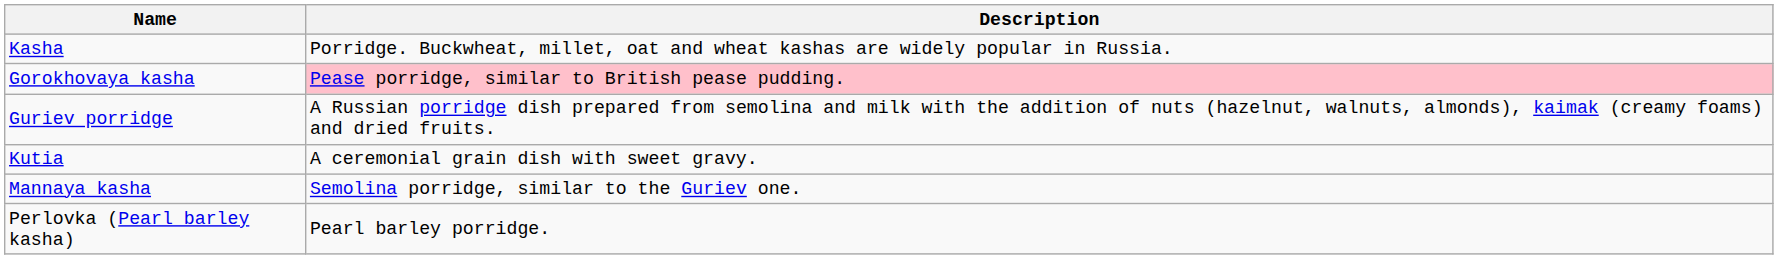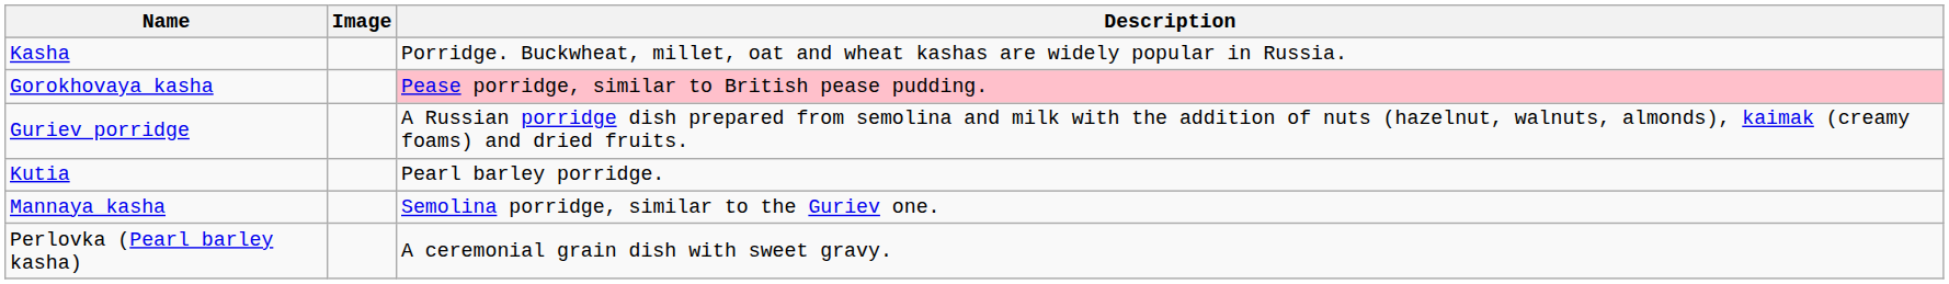+ column: Image
Kutia | Description: A ceremonial grain dish with sweet gravy. -> Pearl barley porridge.
Perlovka (Pearl barley kasha) | Description: Pearl barley porridge. -> A ceremonial grain dish with sweet gravy.
